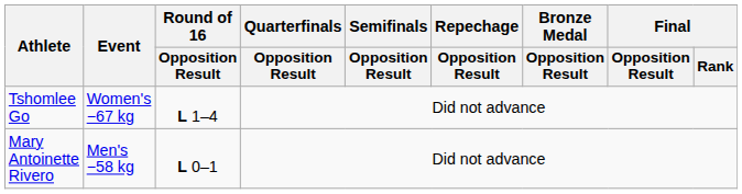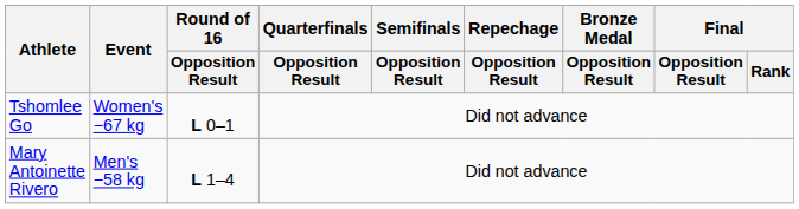Tshomlee Go | Round of 16 / Opposition Result: L 1–4 -> L 0–1
Mary Antoinette Rivero | Round of 16 / Opposition Result: L 0–1 -> L 1–4
